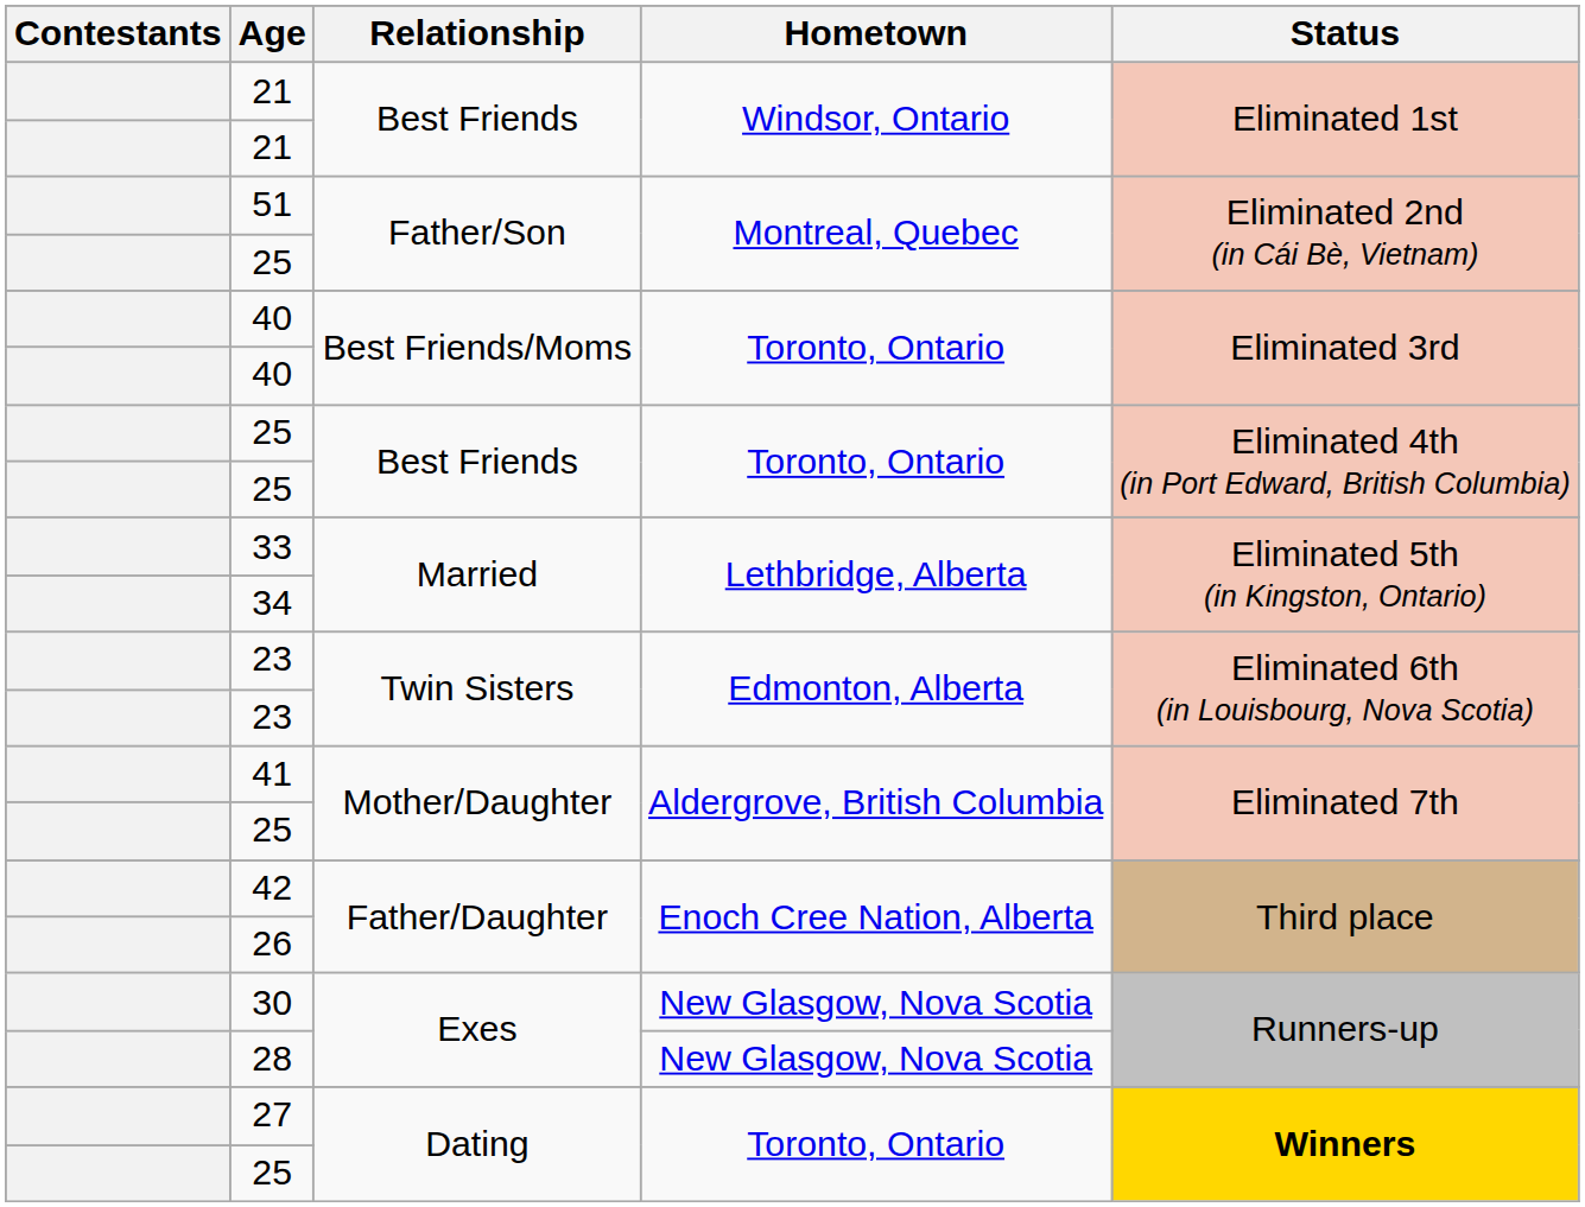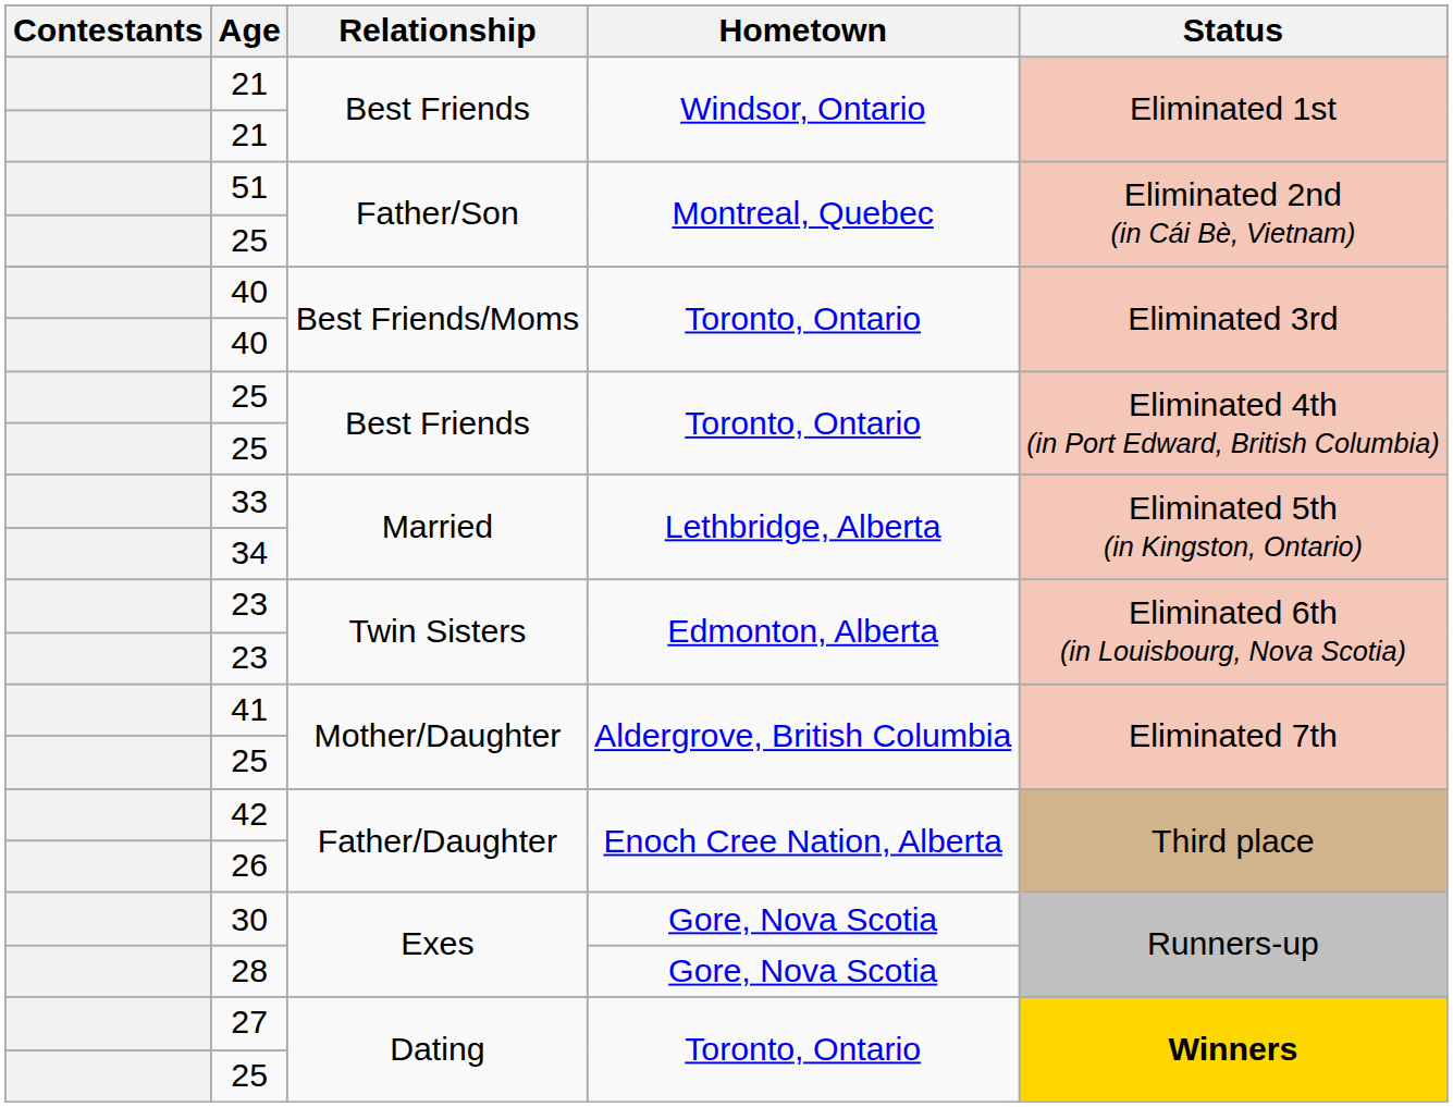30 | Hometown: New Glasgow, Nova Scotia -> Gore, Nova Scotia
28 | Hometown: New Glasgow, Nova Scotia -> Gore, Nova Scotia
